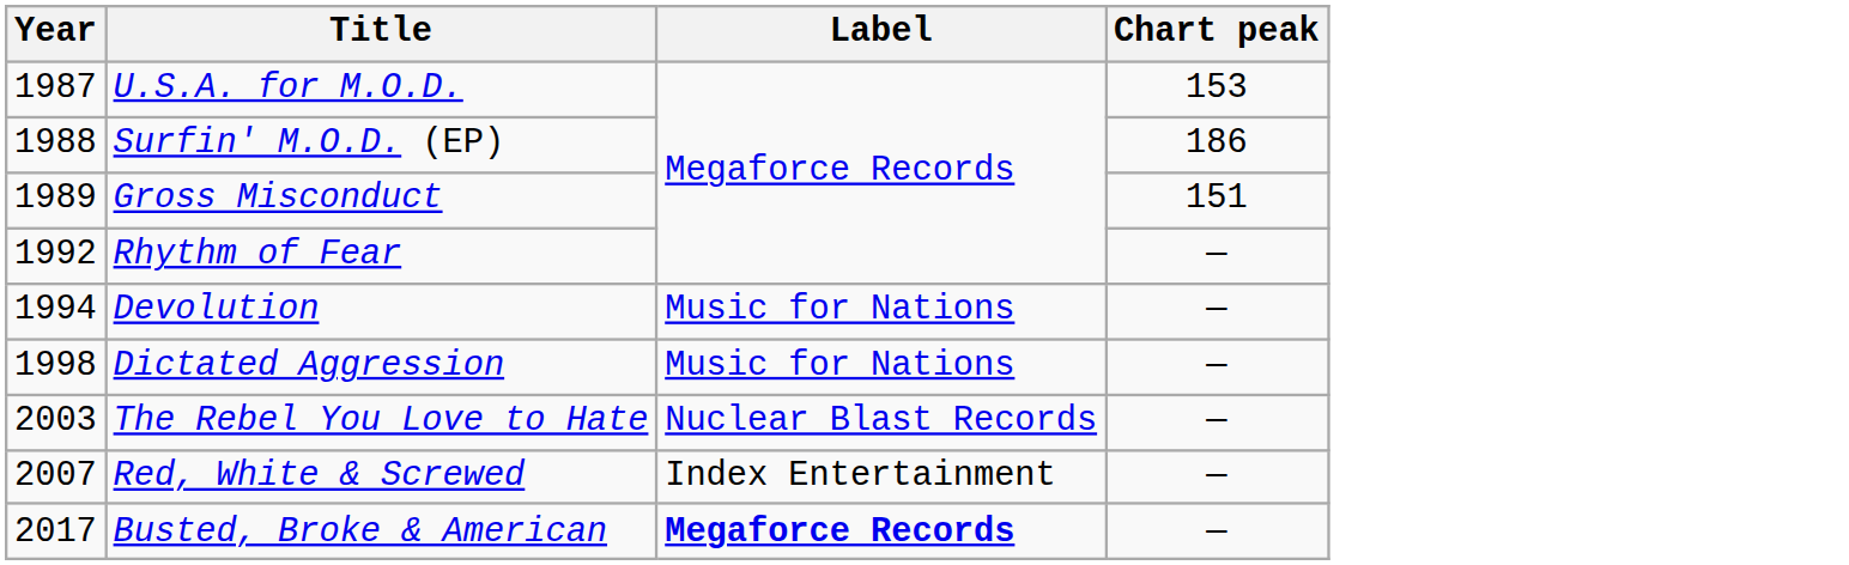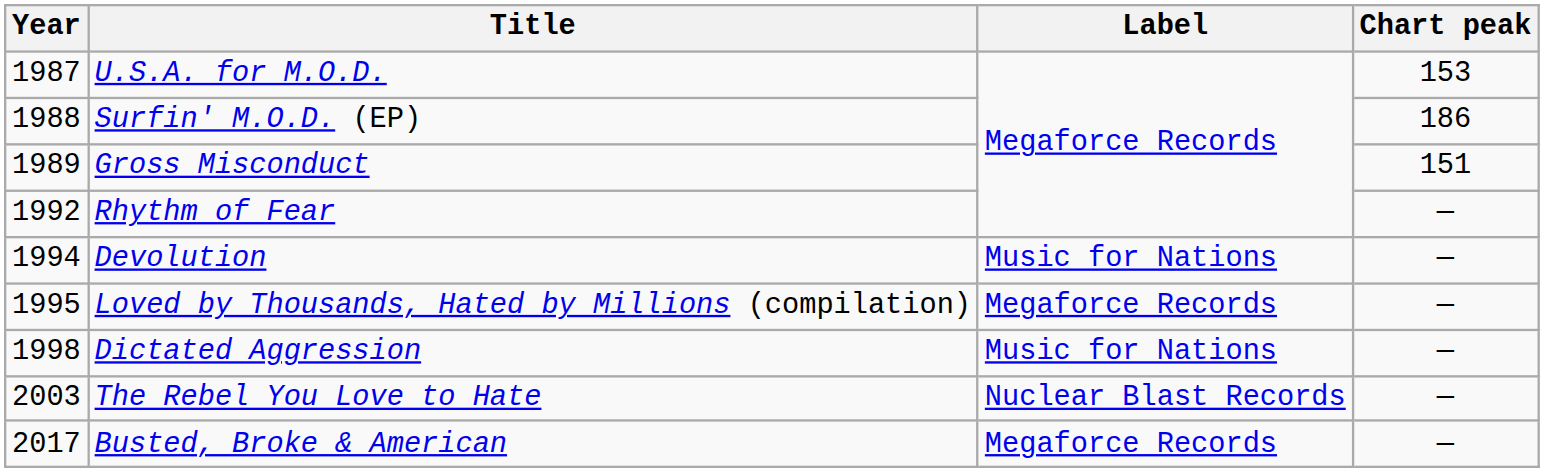+ row: 1995 | Loved by Thousands, Hated by Millions (compilation) | Megaforce Records | —
- row: 2007 | Red, White & Screwed | Index Entertainment | —
Busted, Broke & American | Label: bold -> normal
